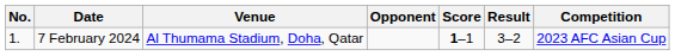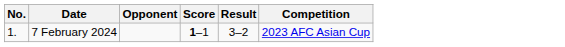- column: Venue | Al Thumama Stadium, Doha, Qatar
